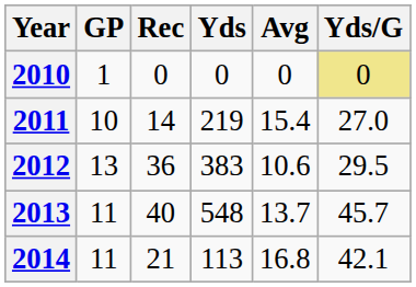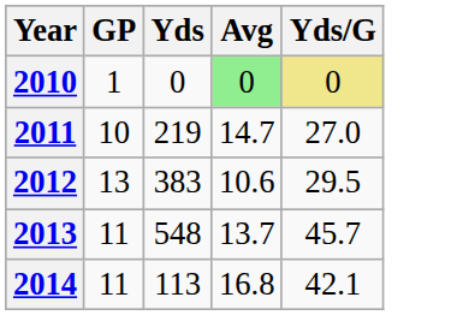- column: Rec | 0 | 14 | 36 | 40 | 21
2010 | Avg: no background -> lightgreen background
2011 | Avg: 15.4 -> 14.7
